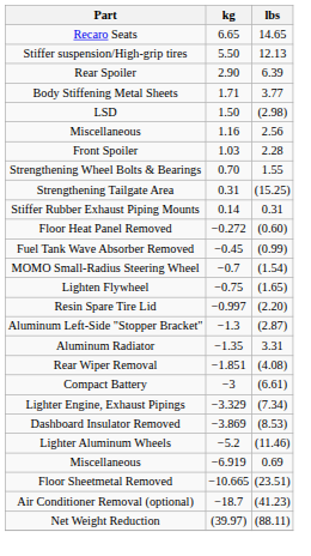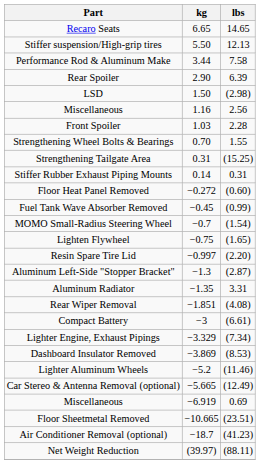+ row: Performance Rod & Aluminum Make | 3.44 | 7.58
- row: Body Stiffening Metal Sheets | 1.71 | 3.77
+ row: Car Stereo & Antenna Removal (optional) | −5.665 | (12.49)
